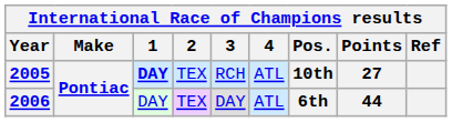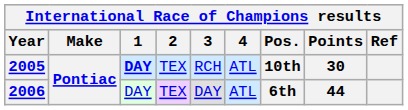2005 | Points: 27 -> 30
